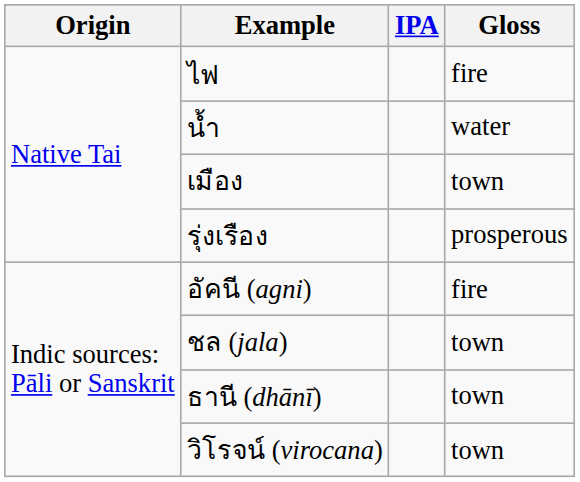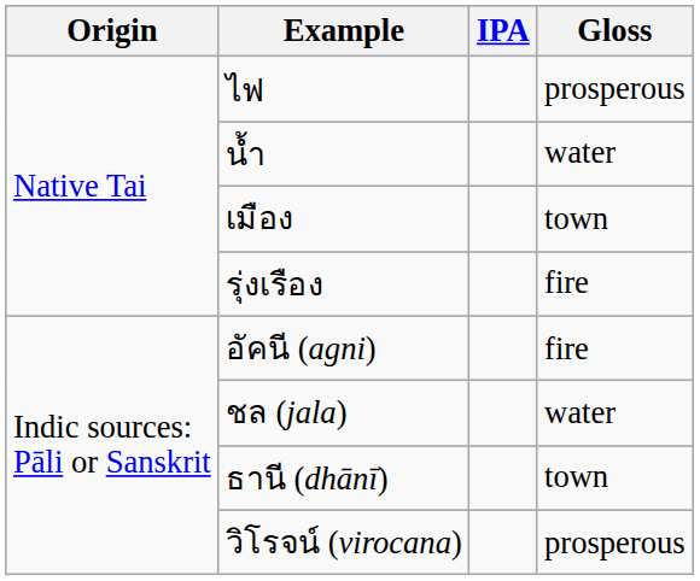ไฟ | Gloss: fire -> prosperous
รุ่งเรือง | Gloss: prosperous -> fire
ชล (jala) | Gloss: town -> water
วิโรจน์ (virocana) | Gloss: town -> prosperous
